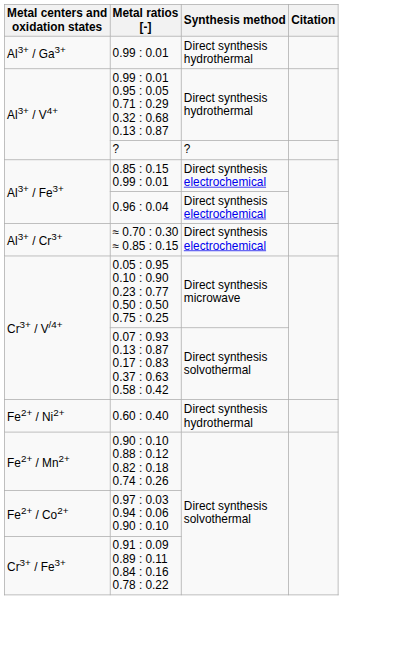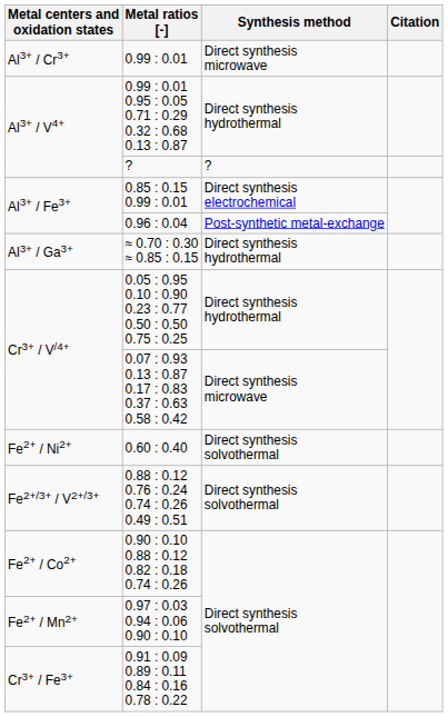0.99 : 0.01 | Metal centers and oxidation states: Al3+ / Ga3+ -> Al3+ / Cr3+
0.99 : 0.01 | Synthesis method: Direct synthesis hydrothermal -> Direct synthesis microwave
0.96 : 0.04 | Synthesis method: Direct synthesis electrochemical -> Post-synthetic metal-exchange
≈ 0.70 : 0.30 ≈ 0.85 : 0.15 | Metal centers and oxidation states: Al3+ / Cr3+ -> Al3+ / Ga3+
≈ 0.70 : 0.30 ≈ 0.85 : 0.15 | Synthesis method: Direct synthesis electrochemical -> Direct synthesis hydrothermal
0.05 : 0.95 0.10 : 0.90 0.23 : 0.77 0.50 : 0.50 0.75 : 0.25 | Synthesis method: Direct synthesis microwave -> Direct synthesis hydrothermal
0.07 : 0.93 0.13 : 0.87 0.17 : 0.83 0.37 : 0.63 0.58 : 0.42 | Synthesis method: Direct synthesis solvothermal -> Direct synthesis microwave
0.60 : 0.40 | Synthesis method: Direct synthesis hydrothermal -> Direct synthesis solvothermal
+ row: Fe2+/3+ / V2+/3+ | 0.88 : 0.12 0.76 : 0.24 0.74 : 0.26 0.49 : 0.51 | Direct synthesis solvothermal
0.90 : 0.10 0.88 : 0.12 0.82 : 0.18 0.74 : 0.26 | Metal centers and oxidation states: Fe2+ / Mn2+ -> Fe2+ / Co2+
0.97 : 0.03 0.94 : 0.06 0.90 : 0.10 | Metal centers and oxidation states: Fe2+ / Co2+ -> Fe2+ / Mn2+
